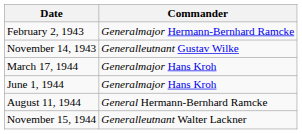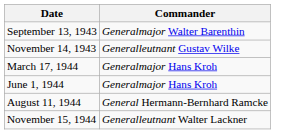- row: February 2, 1943 | Generalmajor Hermann-Bernhard Ramcke
+ row: September 13, 1943 | Generalmajor Walter Barenthin
